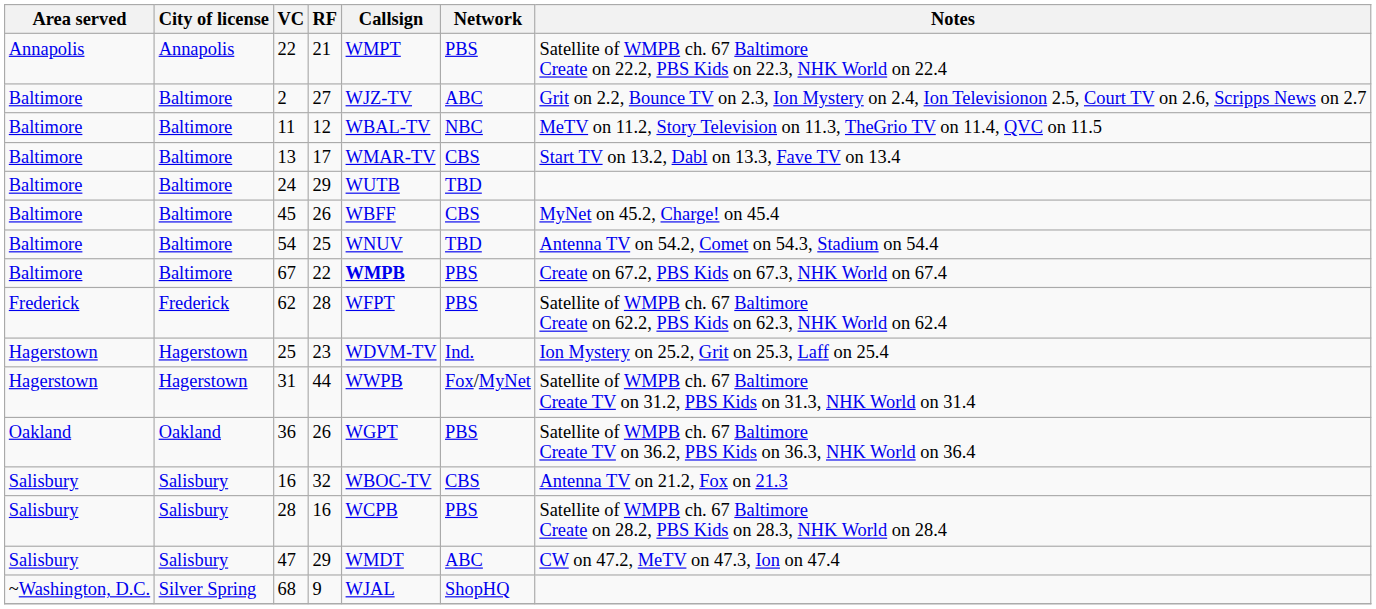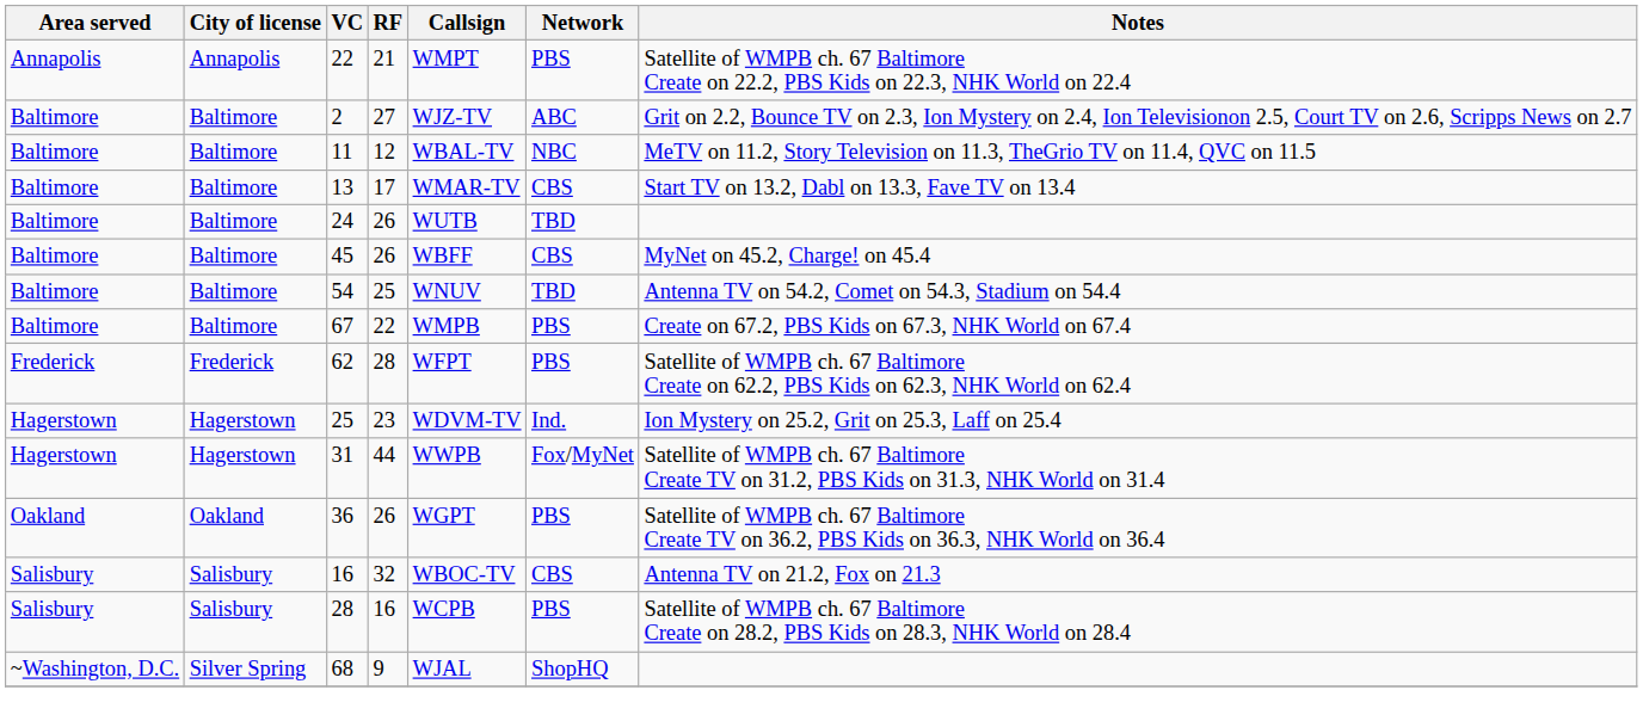24 | RF: 29 -> 26
67 | Callsign: bold -> normal
- row: Salisbury | Salisbury | 47 | 29 | WMDT | ABC | CW on 47.2, MeTV on 47.3, Ion on 47.4
